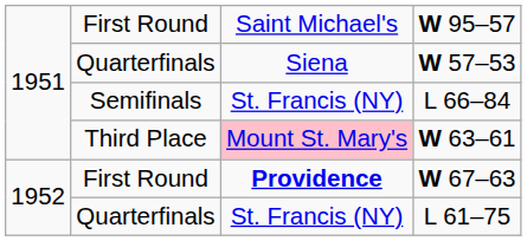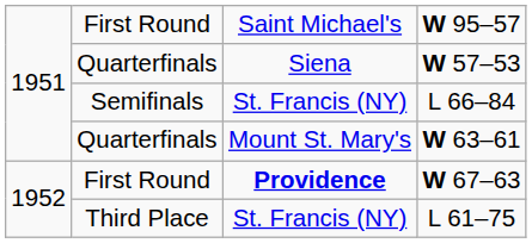W 63–61 | column 2: Third Place -> Quarterfinals
W 63–61 | column 3: pink background -> no background
L 61–75 | column 2: Quarterfinals -> Third Place
